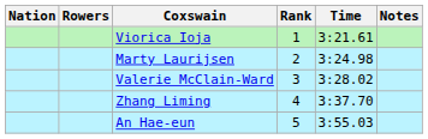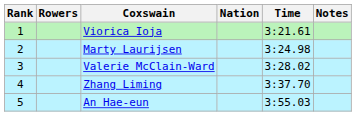columns swapped: Rank <-> Nation
